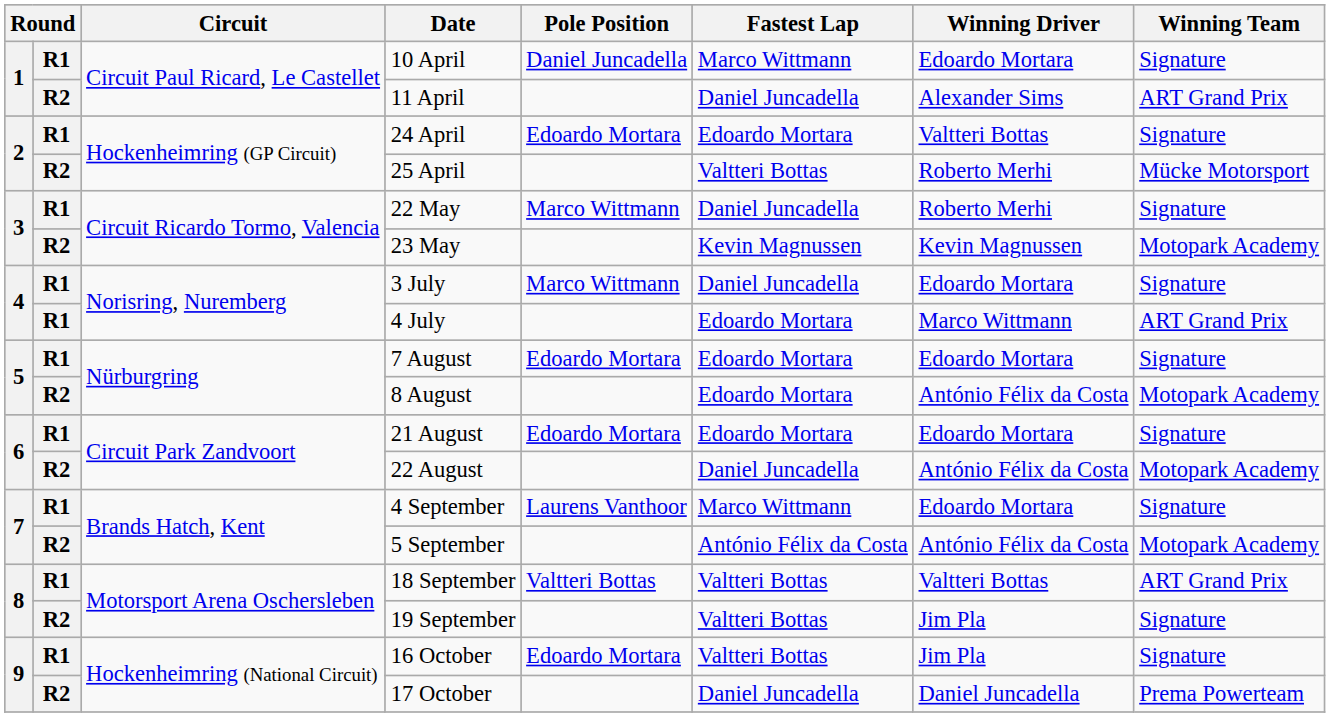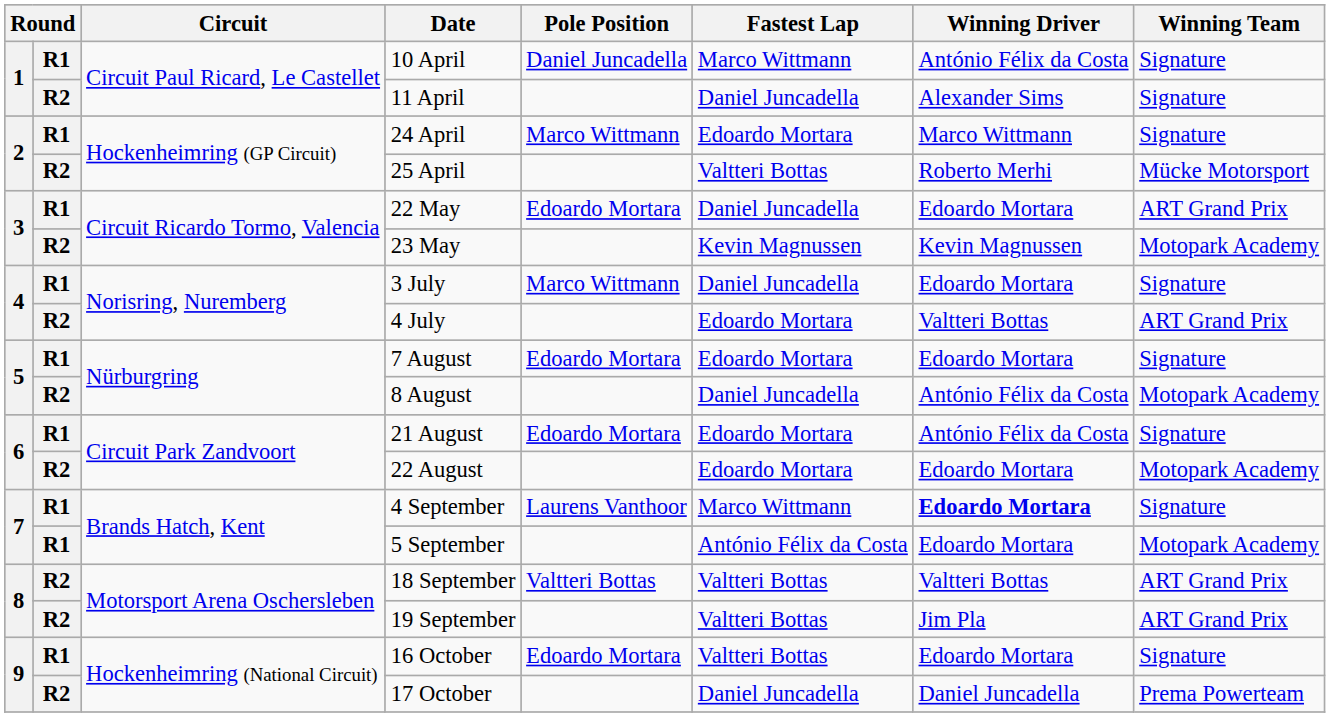10 April | Winning Driver: Edoardo Mortara -> António Félix da Costa
11 April | Winning Team: ART Grand Prix -> Signature
24 April | Pole Position: Edoardo Mortara -> Marco Wittmann
24 April | Winning Driver: Valtteri Bottas -> Marco Wittmann
22 May | Pole Position: Marco Wittmann -> Edoardo Mortara
22 May | Winning Driver: Roberto Merhi -> Edoardo Mortara
22 May | Winning Team: Signature -> ART Grand Prix
4 July | column 2: R1 -> R2
4 July | Winning Driver: Marco Wittmann -> Valtteri Bottas
8 August | Fastest Lap: Edoardo Mortara -> Daniel Juncadella
21 August | Winning Driver: Edoardo Mortara -> António Félix da Costa
22 August | Fastest Lap: Daniel Juncadella -> Edoardo Mortara
22 August | Winning Driver: António Félix da Costa -> Edoardo Mortara
4 September | Winning Driver: normal -> bold
5 September | column 2: R2 -> R1
5 September | Winning Driver: António Félix da Costa -> Edoardo Mortara
18 September | column 2: R1 -> R2
19 September | Winning Team: Signature -> ART Grand Prix
16 October | Winning Driver: Jim Pla -> Edoardo Mortara
